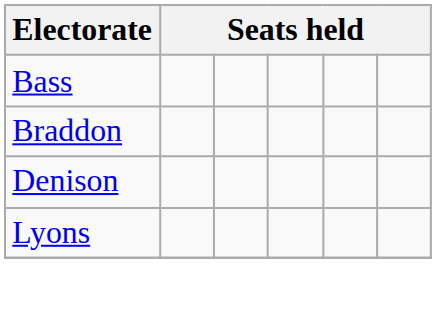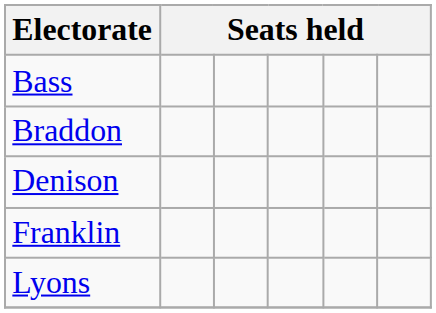+ row: Franklin
